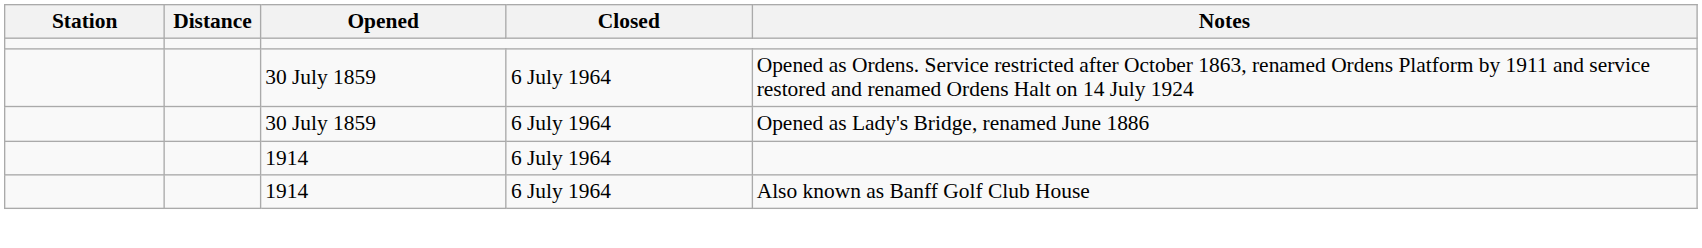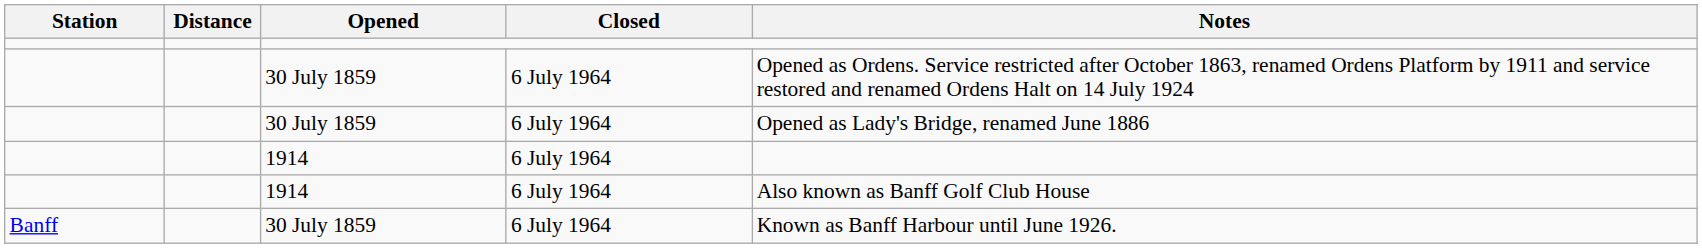+ row: Banff | 30 July 1859 | 6 July 1964 | Known as Banff Harbour until June 1926.
